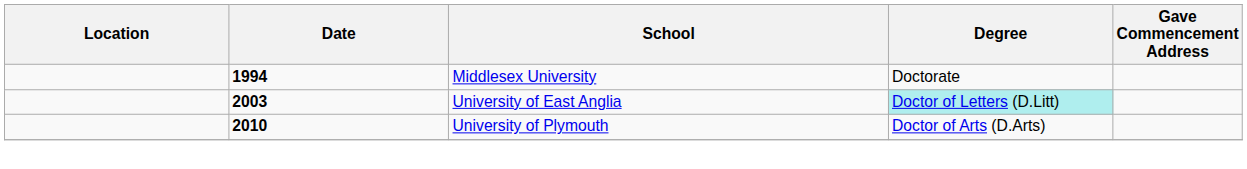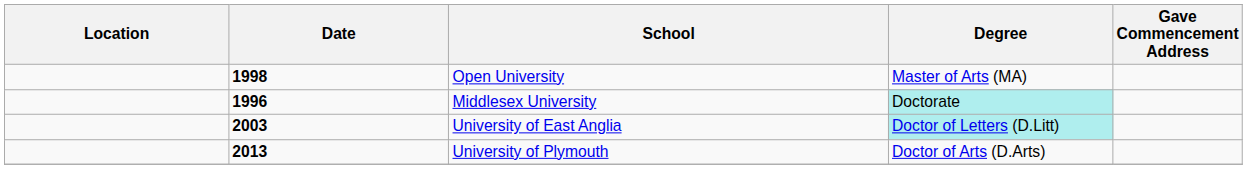+ row: 1998 | Open University | Master of Arts (MA)
Middlesex University | Date: 1994 -> 1996
Middlesex University | Degree: no background -> paleturquoise background
University of Plymouth | Date: 2010 -> 2013
